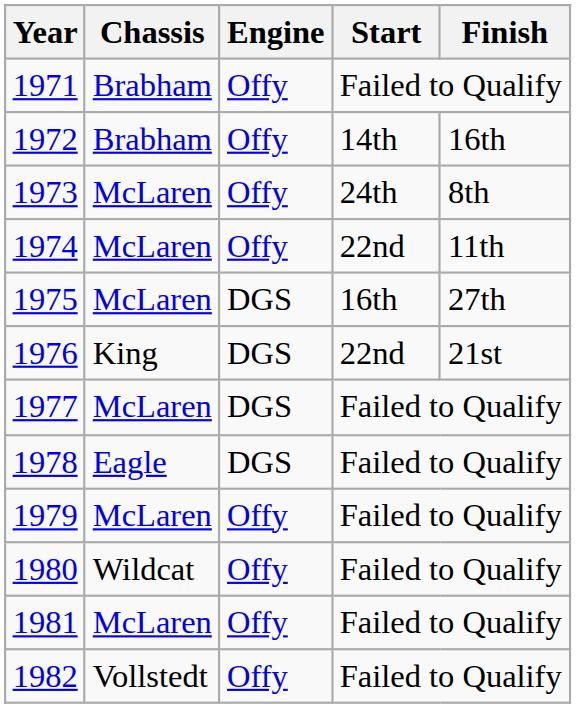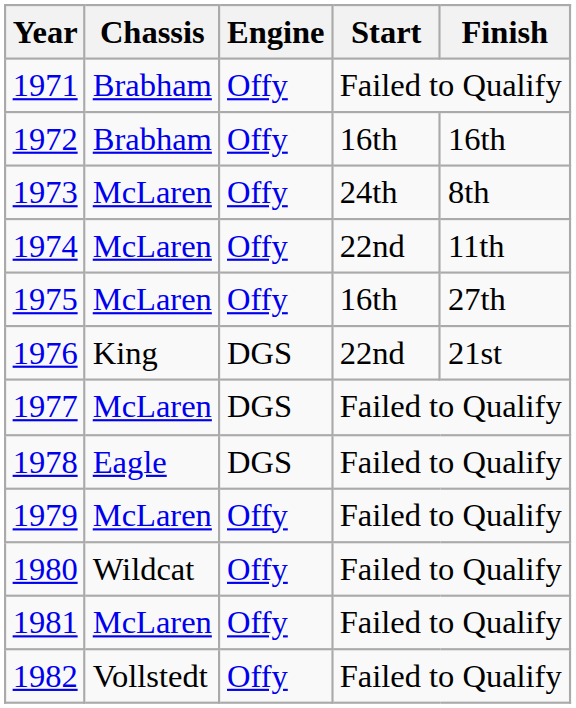1972 | Start: 14th -> 16th
1975 | Engine: DGS -> Offy
